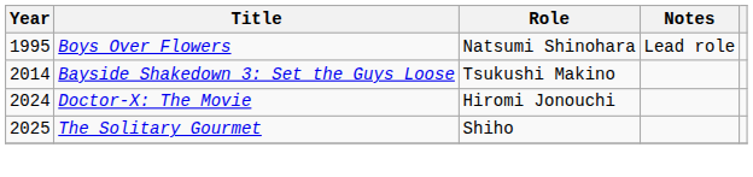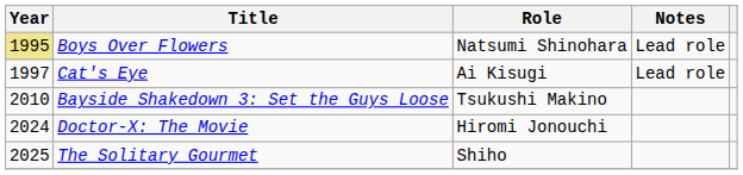Boys Over Flowers | Year: no background -> khaki background
+ row: 1997 | Cat's Eye | Ai Kisugi | Lead role
Bayside Shakedown 3: Set the Guys Loose | Year: 2014 -> 2010
